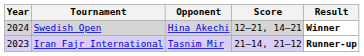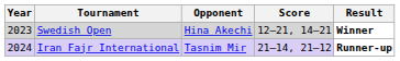Swedish Open | Year: 2024 -> 2023
Iran Fajr International | Year: 2023 -> 2024
